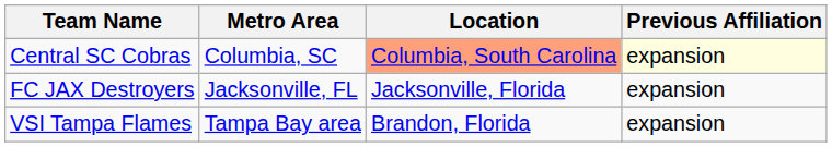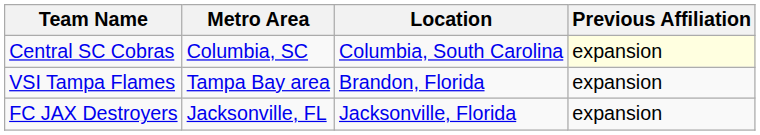Central SC Cobras | Location: lightsalmon background -> no background
rows swapped: VSI Tampa Flames <-> FC JAX Destroyers
